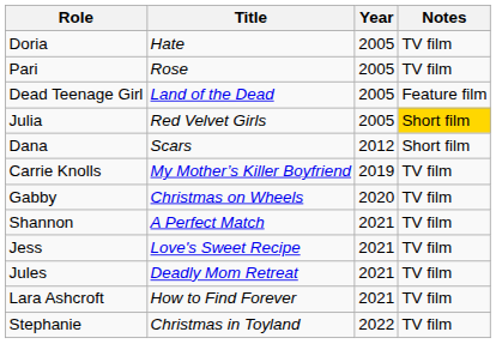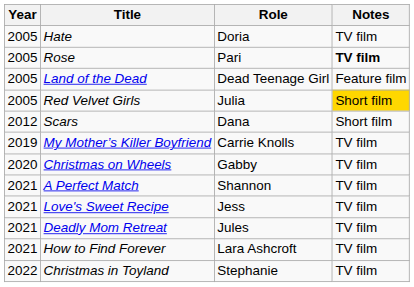columns swapped: Year <-> Role
Rose | Notes: normal -> bold
